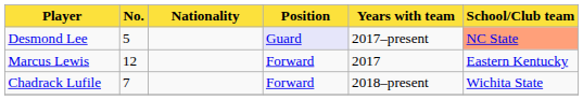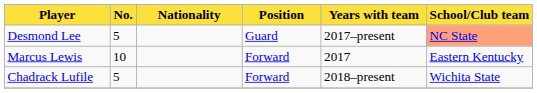Desmond Lee | Position: lavender background -> no background
Marcus Lewis | No.: 12 -> 10
Chadrack Lufile | No.: 7 -> 5
